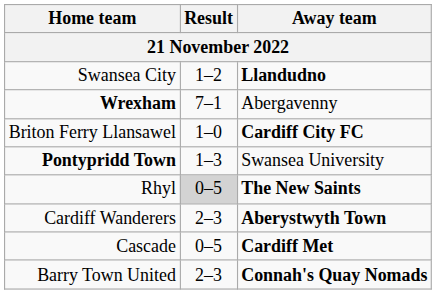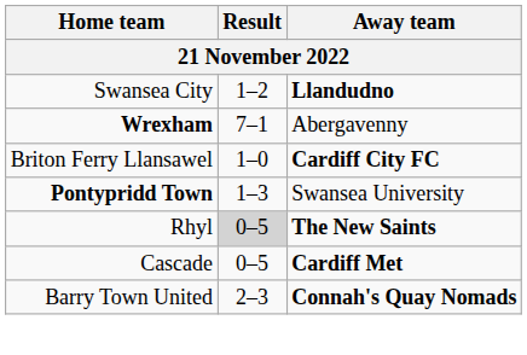- row: Cardiff Wanderers | 2–3 | Aberystwyth Town
